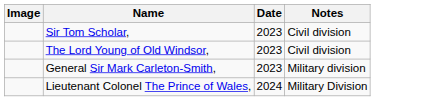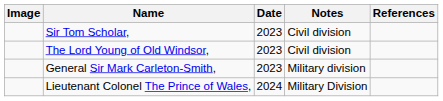+ column: References
